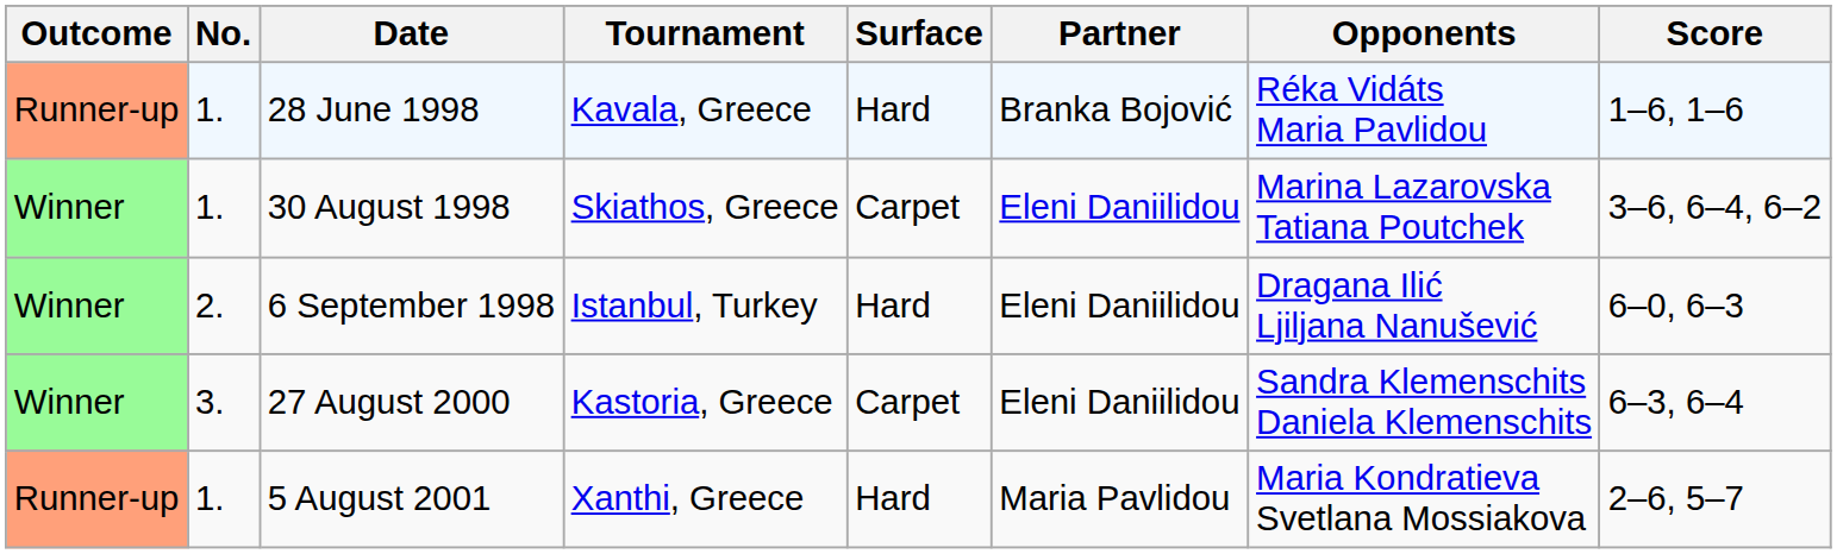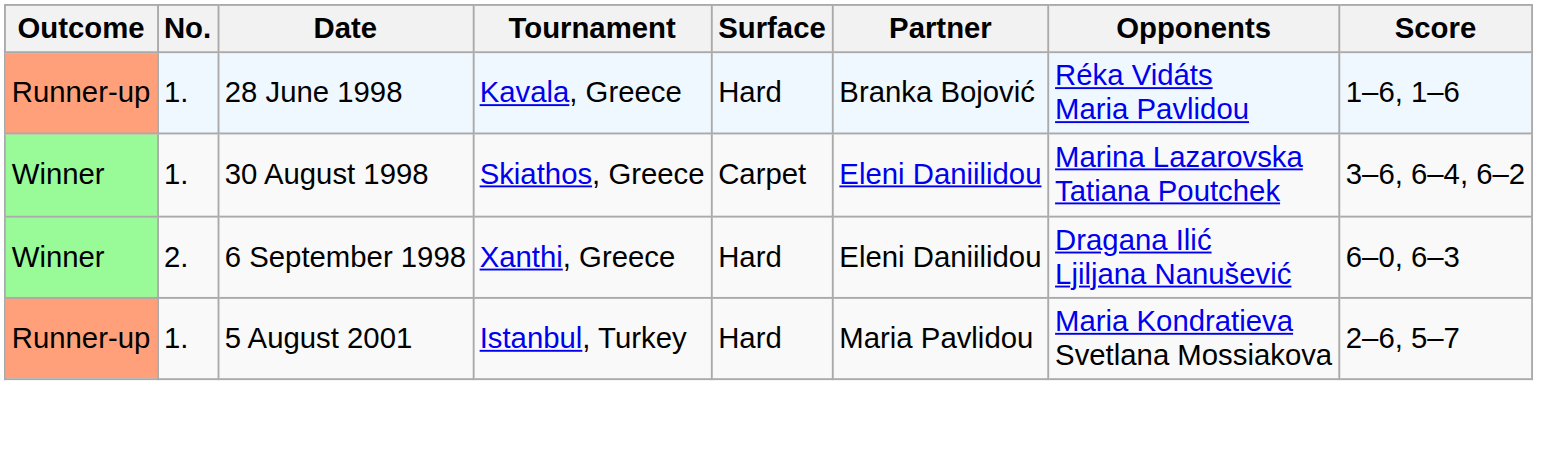6 September 1998 | Tournament: Istanbul, Turkey -> Xanthi, Greece
- row: Winner | 3. | 27 August 2000 | Kastoria, Greece | Carpet | Eleni Daniilidou | Sandra Klemenschits Daniela Klemenschits | 6–3, 6–4
5 August 2001 | Tournament: Xanthi, Greece -> Istanbul, Turkey
